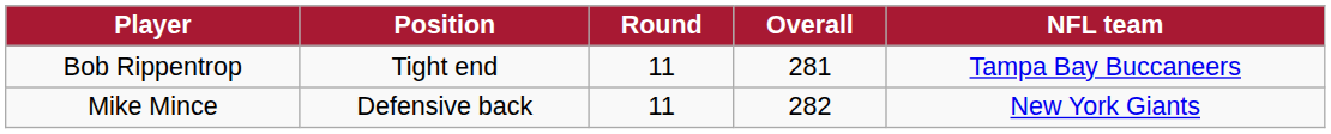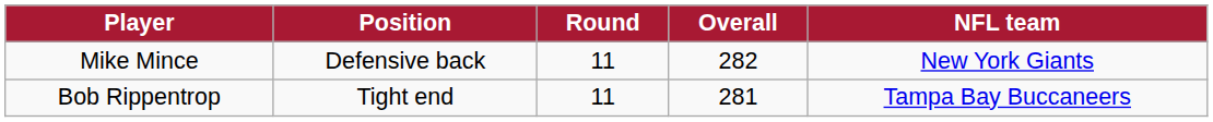rows swapped: Bob Rippentrop <-> Mike Mince
